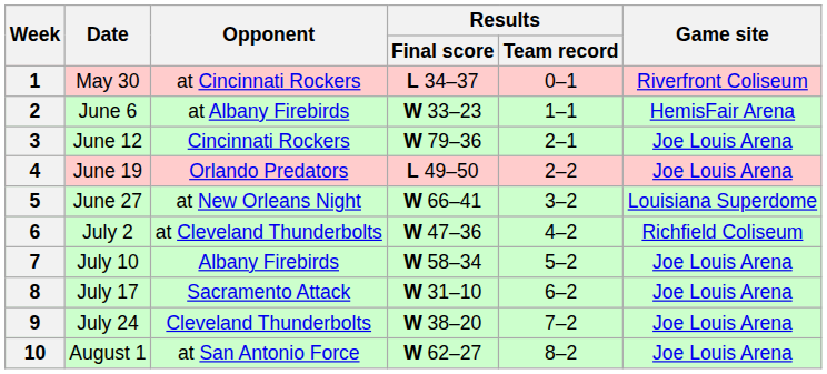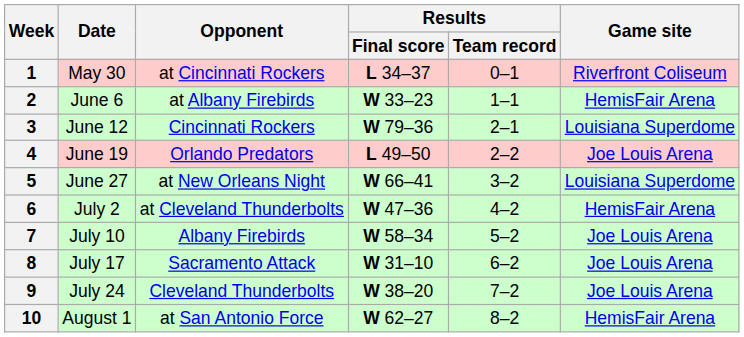3 | Game site: Joe Louis Arena -> Louisiana Superdome
6 | Game site: Richfield Coliseum -> HemisFair Arena
10 | Game site: Joe Louis Arena -> HemisFair Arena
